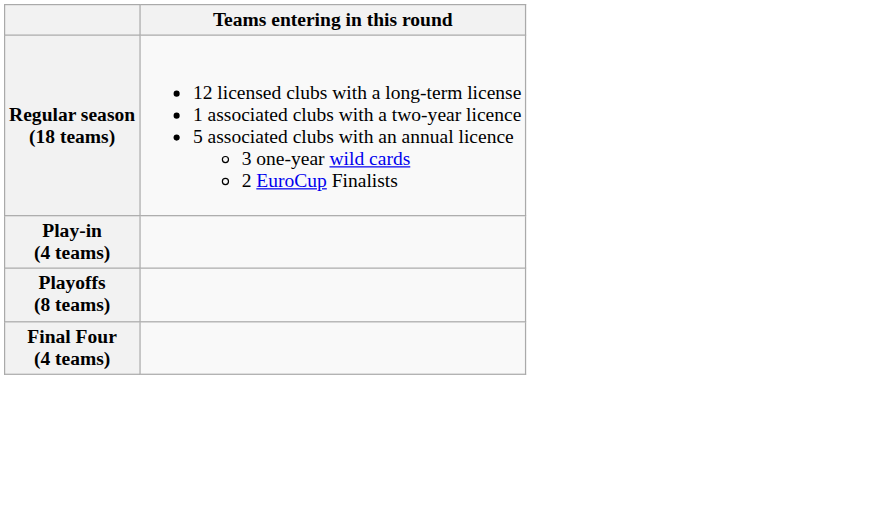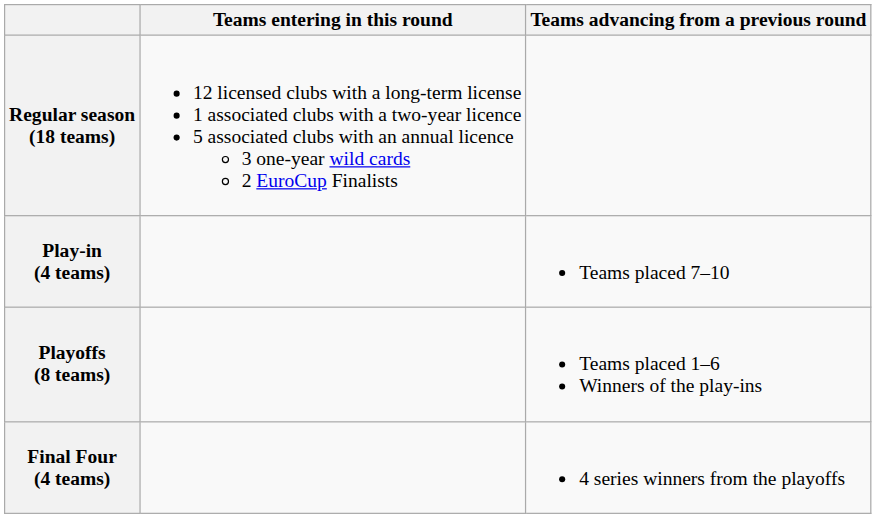+ column: Teams advancing from a previous round | Teams placed 7–10 | Teams placed 1–6 Winners of the play-ins | 4 series winners from the playoffs
